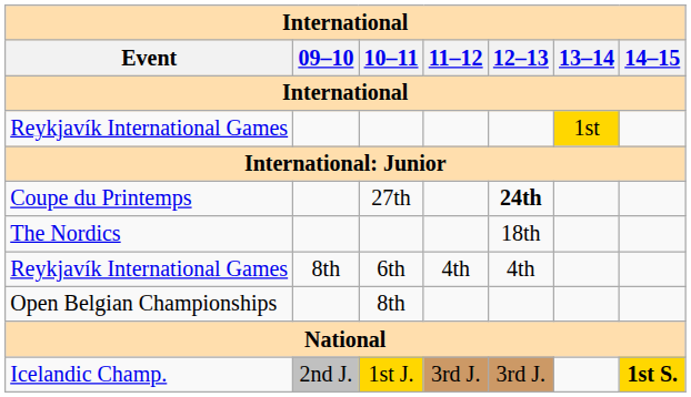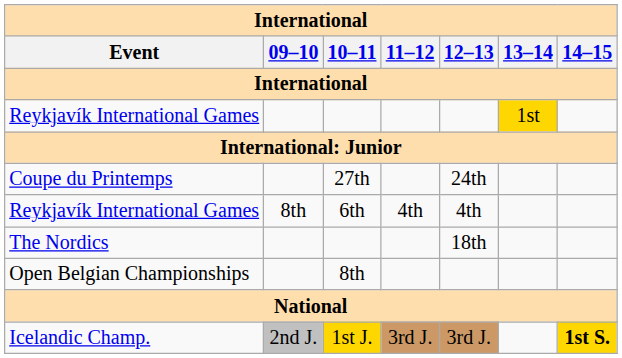Coupe du Printemps | 12–13: bold -> normal
rows swapped: Reykjavík International Games / 6th <-> The Nordics
